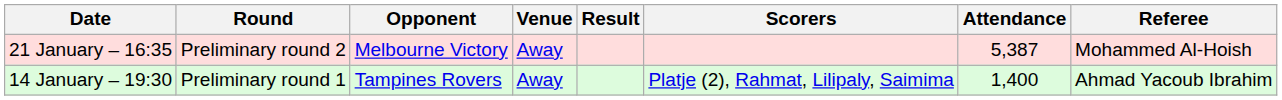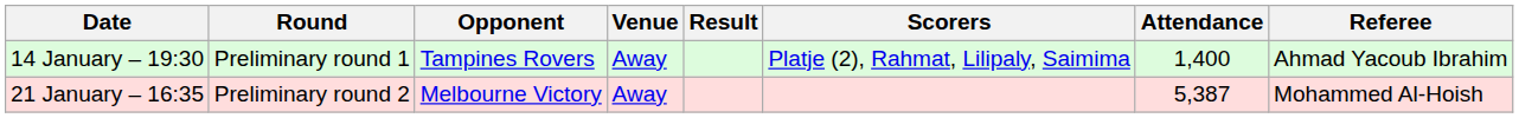rows swapped: 14 January – 19:30 <-> 21 January – 16:35
